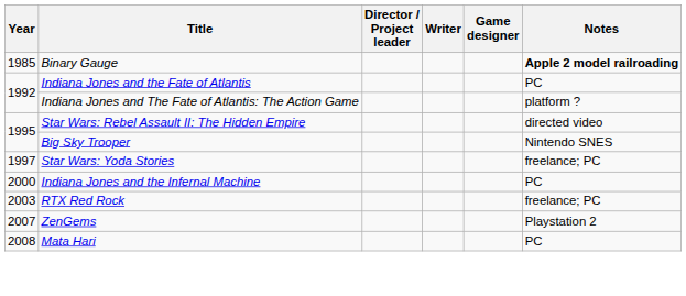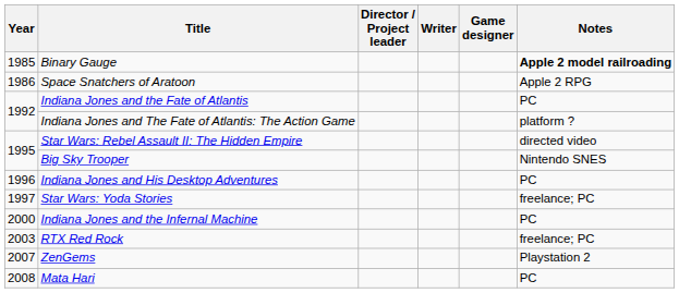+ row: 1986 | Space Snatchers of Aratoon | Apple 2 RPG
+ row: 1996 | Indiana Jones and His Desktop Adventures | PC
